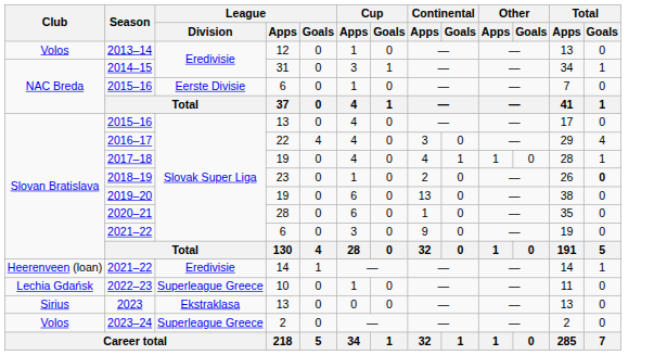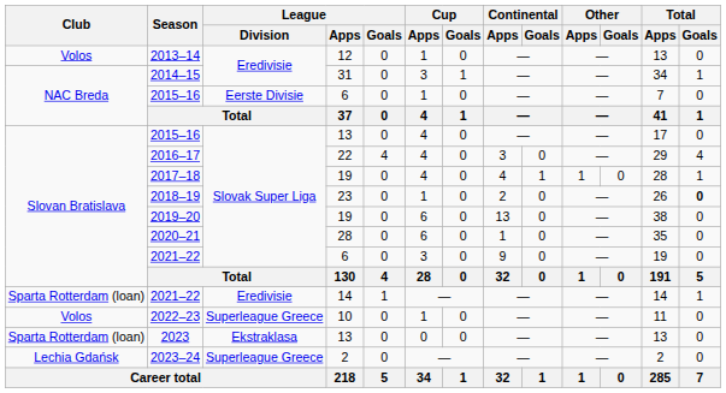2021–22 / 14 | Club: Heerenveen (loan) -> Sparta Rotterdam (loan)
2022–23 | Club: Lechia Gdańsk -> Volos
2023 | Club: Sirius -> Sparta Rotterdam (loan)
2023–24 | Club: Volos -> Lechia Gdańsk
